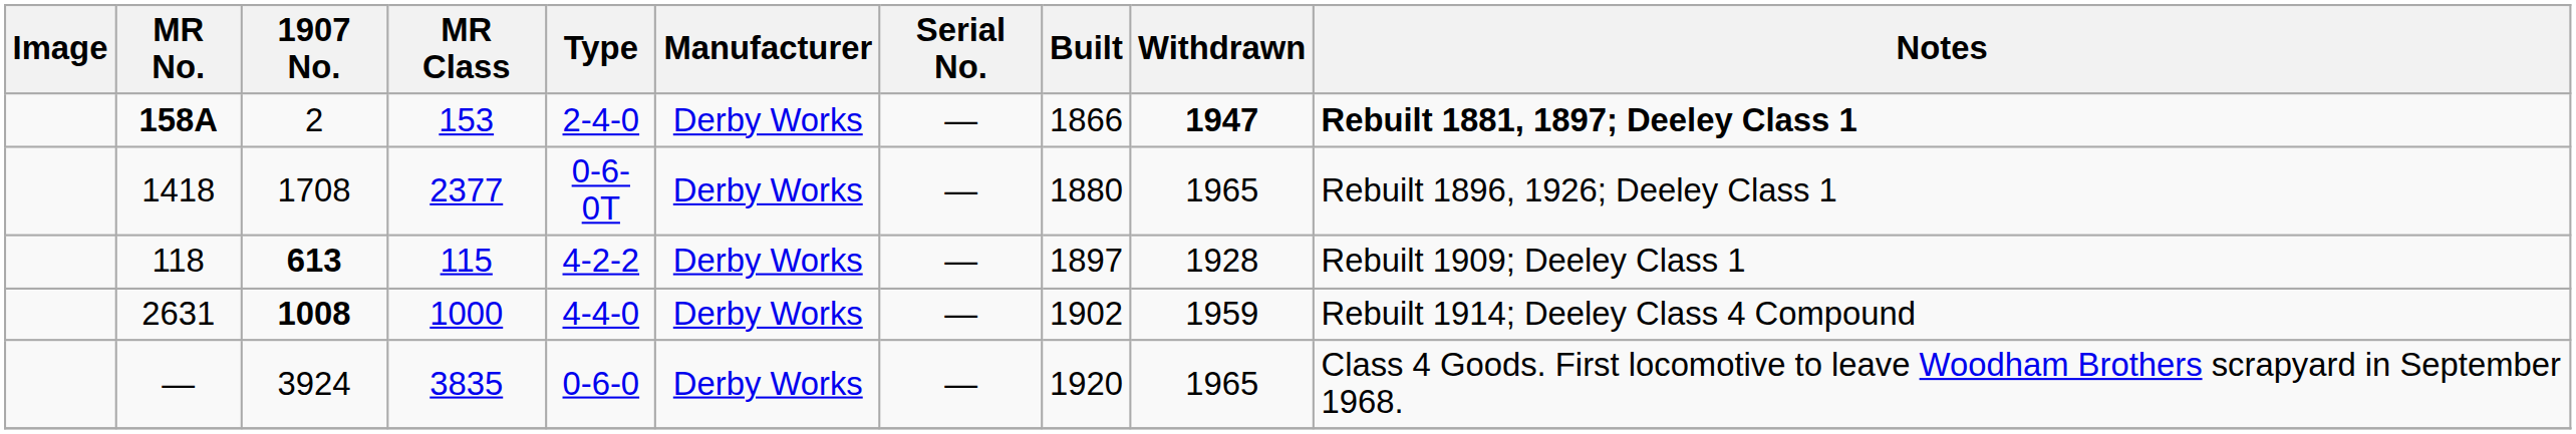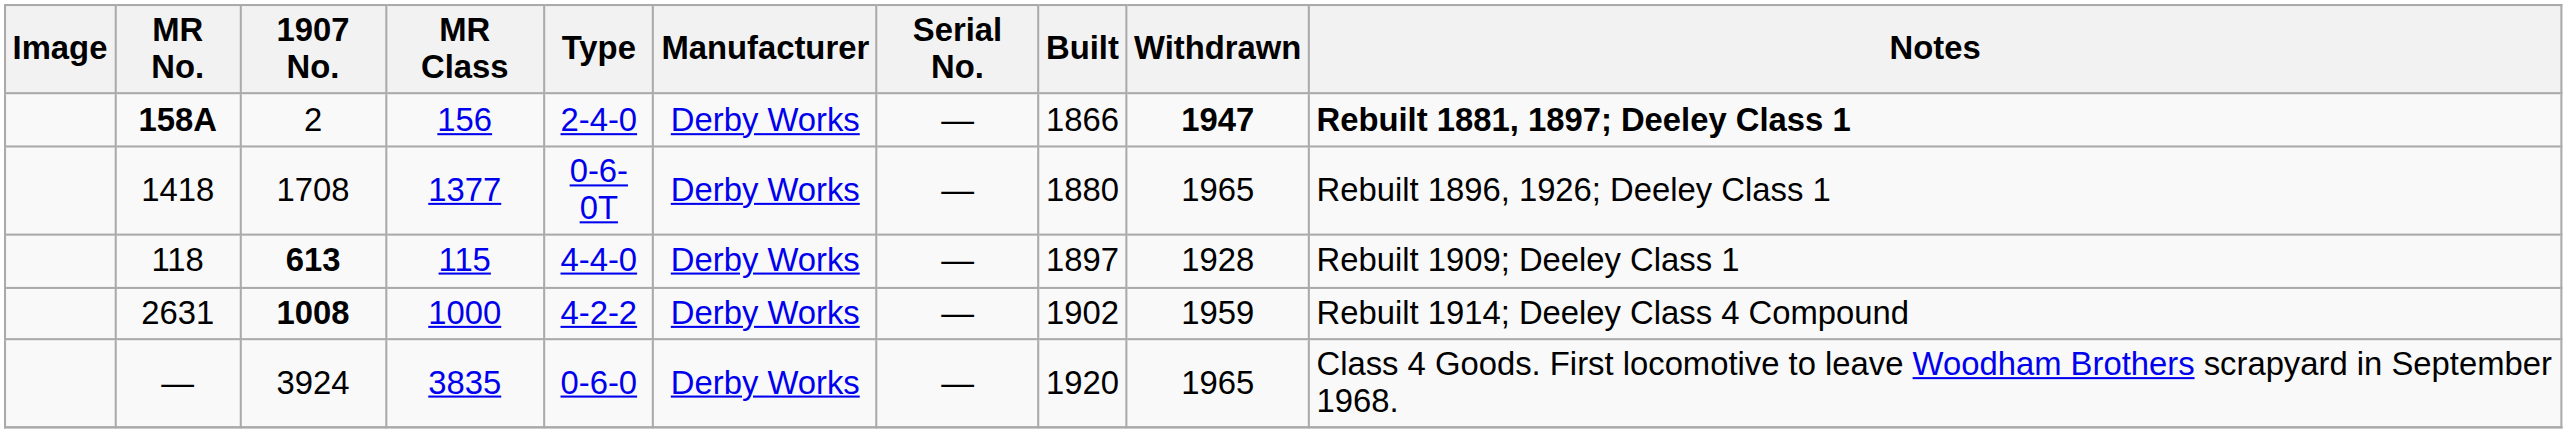158A | MR Class: 153 -> 156
1418 | MR Class: 2377 -> 1377
118 | Type: 4-2-2 -> 4-4-0
2631 | Type: 4-4-0 -> 4-2-2
